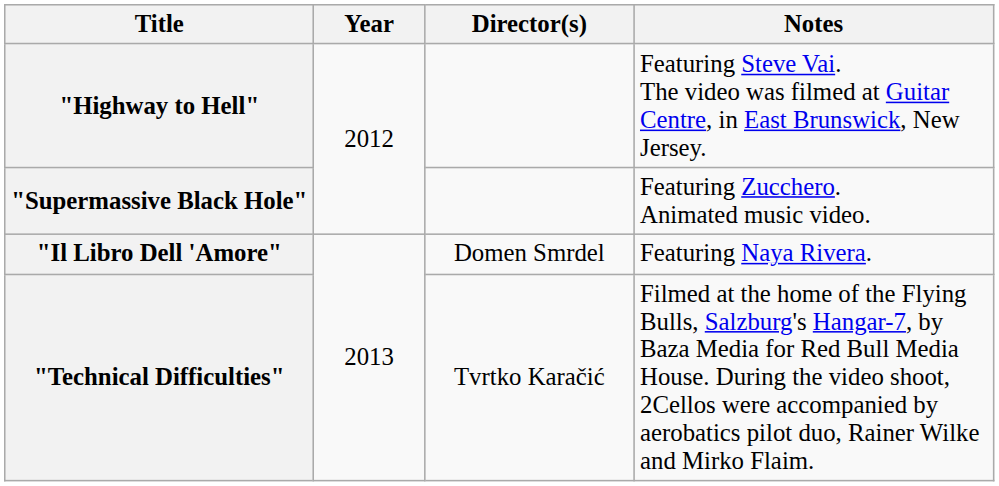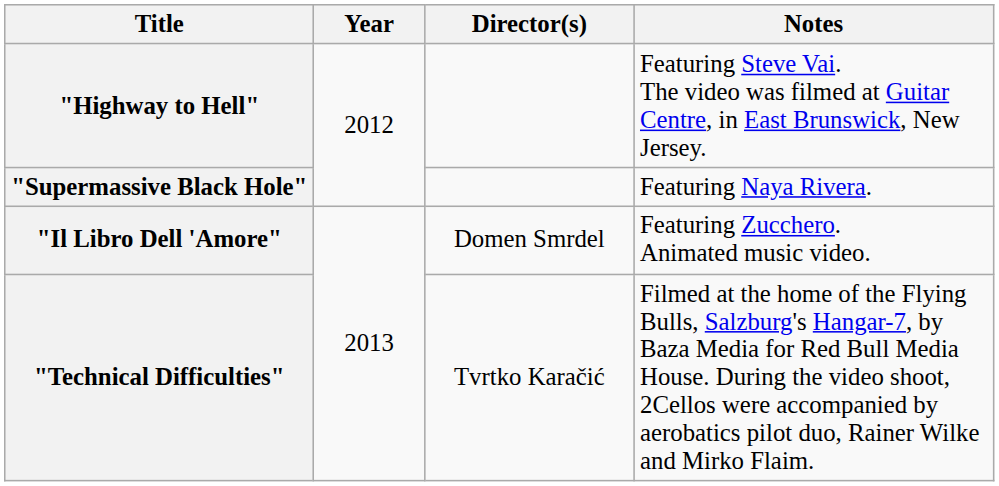"Supermassive Black Hole" | Notes: Featuring Zucchero. Animated music video. -> Featuring Naya Rivera.
"Il Libro Dell 'Amore" | Notes: Featuring Naya Rivera. -> Featuring Zucchero. Animated music video.
